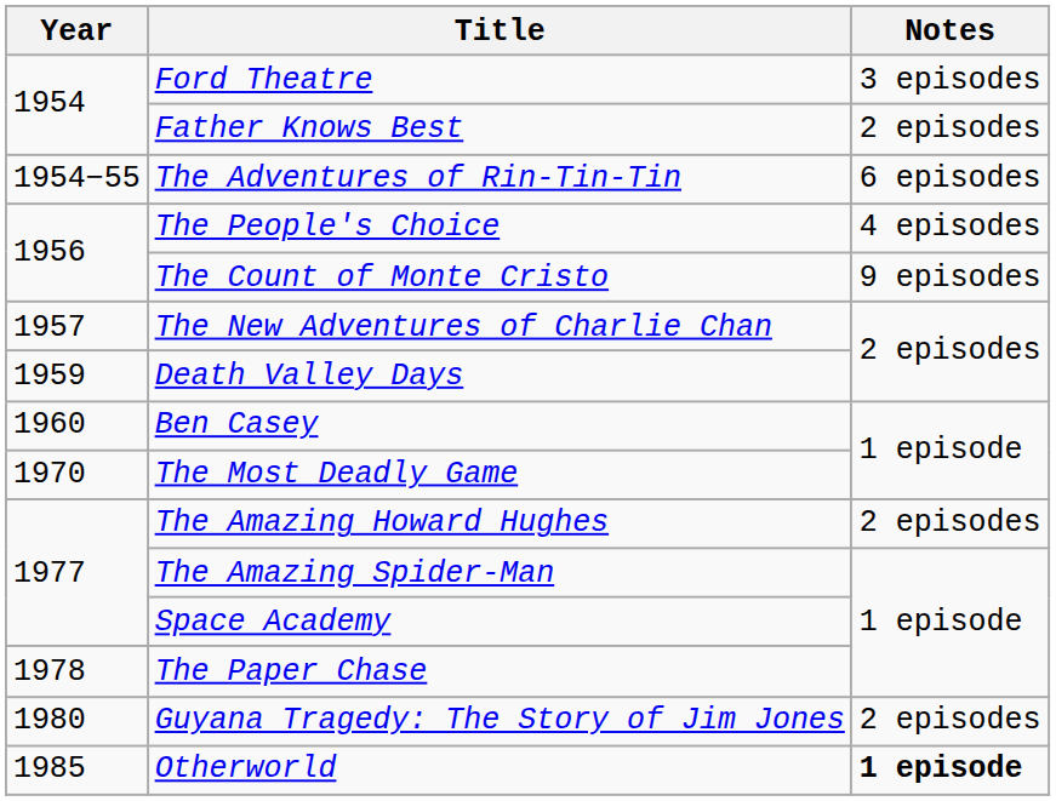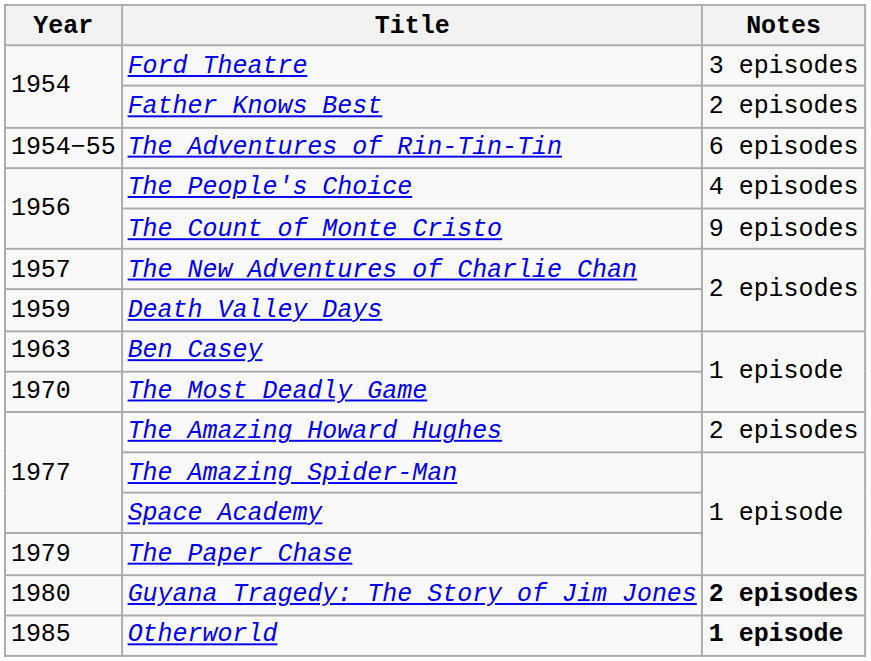Ben Casey | Year: 1960 -> 1963
The Paper Chase | Year: 1978 -> 1979
Guyana Tragedy: The Story of Jim Jones | Notes: normal -> bold
